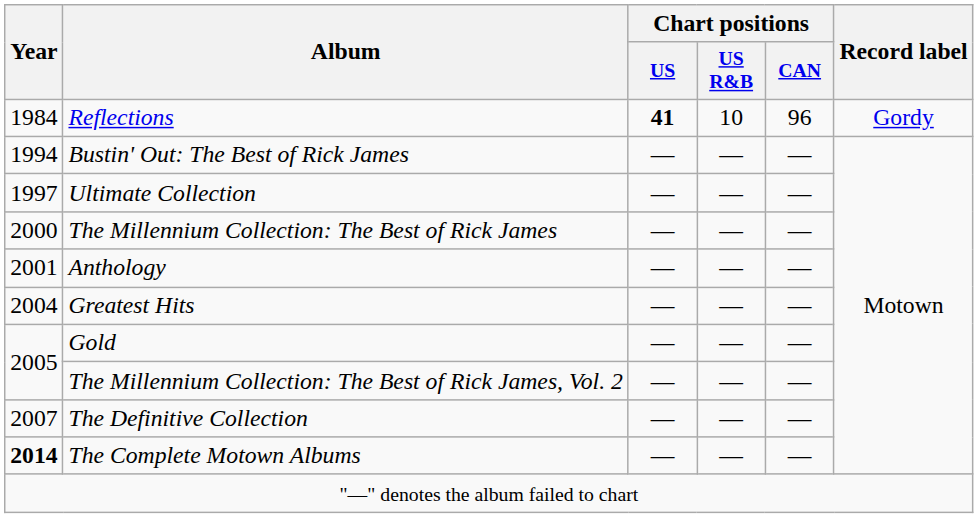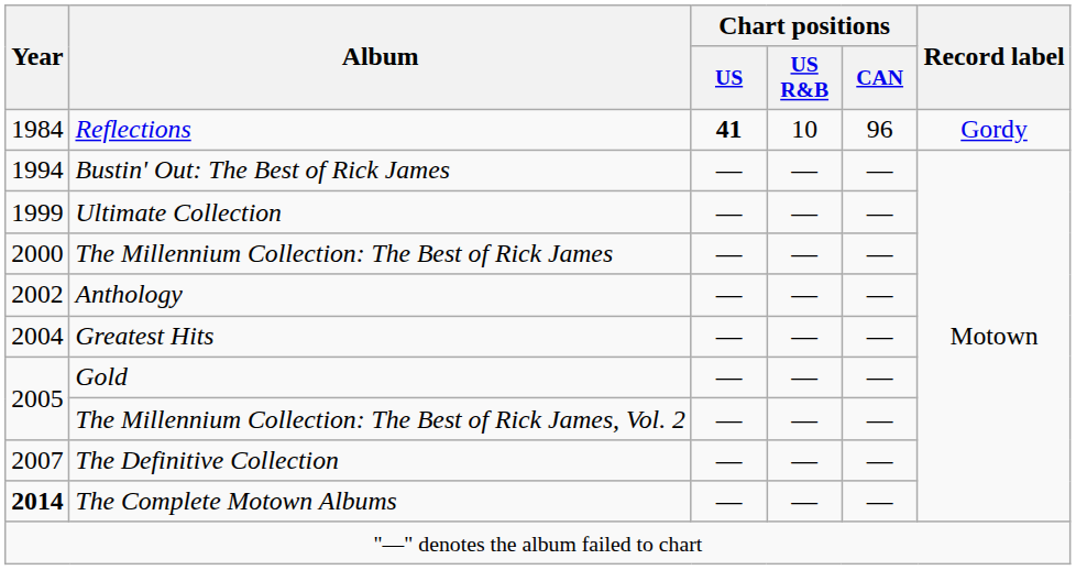Ultimate Collection | Year: 1997 -> 1999
Anthology | Year: 2001 -> 2002
